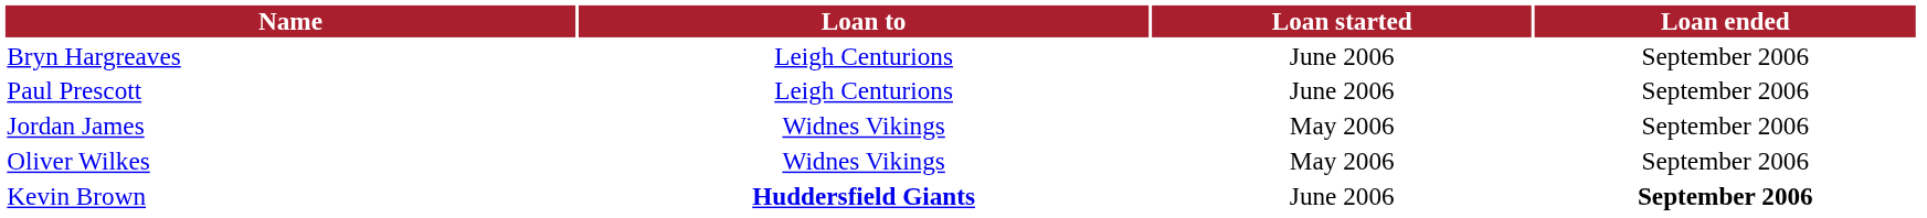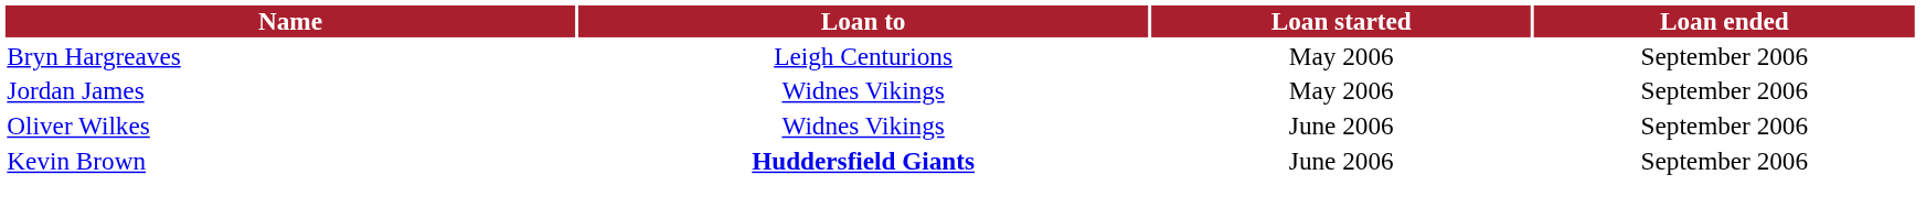Bryn Hargreaves | Loan started: June 2006 -> May 2006
- row: Paul Prescott | Leigh Centurions | June 2006 | September 2006
Oliver Wilkes | Loan started: May 2006 -> June 2006
Kevin Brown | Loan ended: bold -> normal
